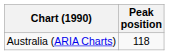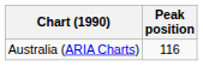Australia (ARIA Charts) | Peak position: 118 -> 116
